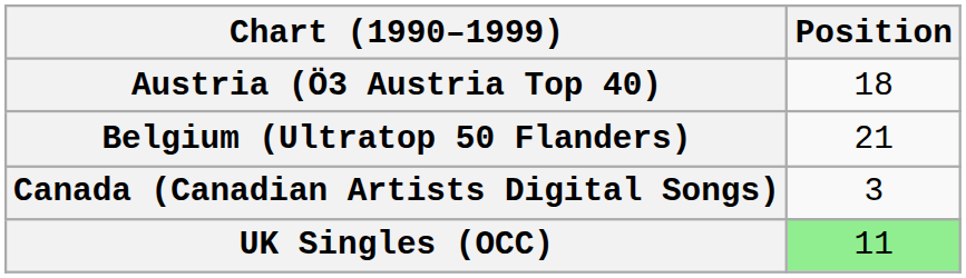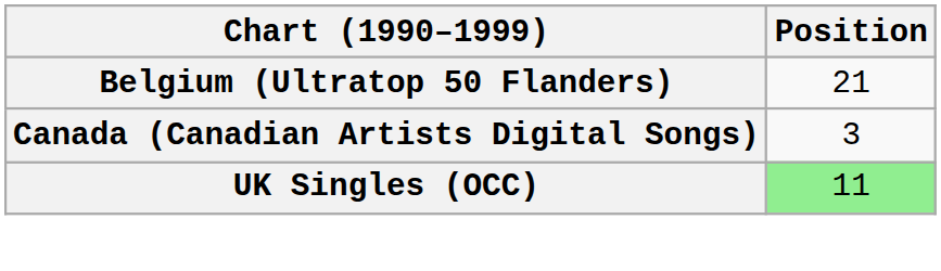- row: Austria (Ö3 Austria Top 40) | 18
